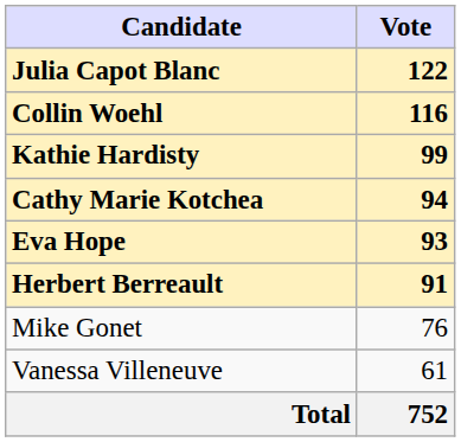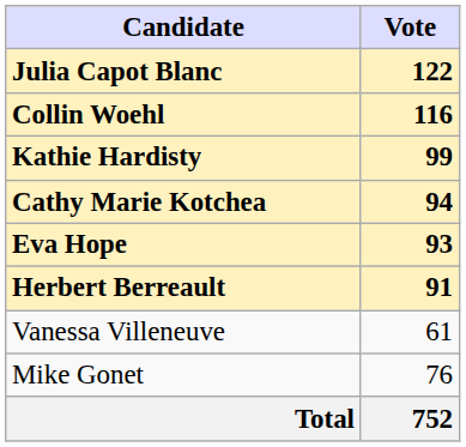rows swapped: Mike Gonet <-> Vanessa Villeneuve
